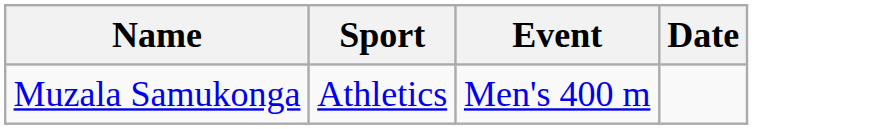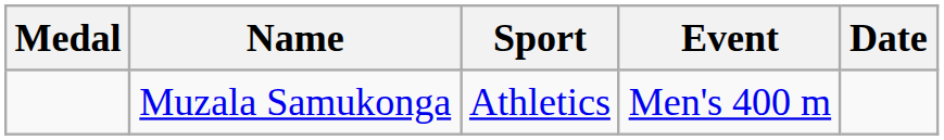+ column: Medal
